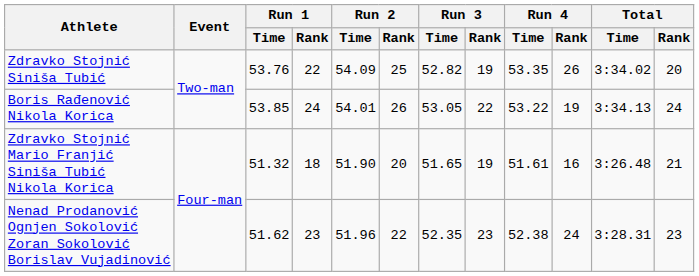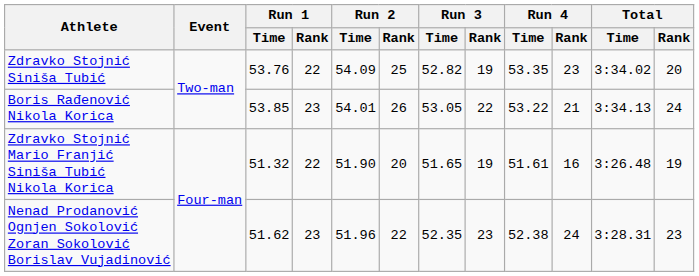Zdravko Stojnić Siniša Tubić | Run 4 / Rank: 26 -> 23
Boris Rađenović Nikola Korica | Run 1 / Rank: 24 -> 23
Boris Rađenović Nikola Korica | Run 4 / Rank: 19 -> 21
Zdravko Stojnić Mario Franjić Siniša Tubić Nikola Korica | Run 1 / Rank: 18 -> 22
Zdravko Stojnić Mario Franjić Siniša Tubić Nikola Korica | Total / Rank: 21 -> 19
